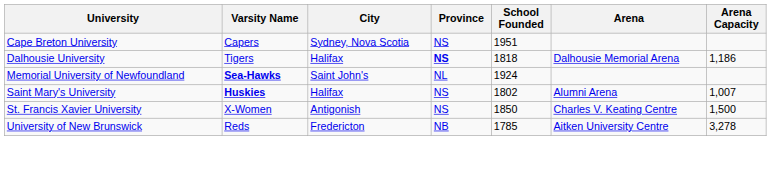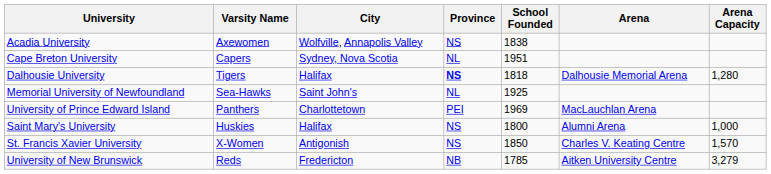+ row: Acadia University | Axewomen | Wolfville, Annapolis Valley | NS | 1838
Cape Breton University | Province: NS -> NL
Dalhousie University | Arena Capacity: 1,186 -> 1,280
Memorial University of Newfoundland | Varsity Name: bold -> normal
Memorial University of Newfoundland | School Founded: 1924 -> 1925
+ row: University of Prince Edward Island | Panthers | Charlottetown | PEI | 1969 | MacLauchlan Arena
Saint Mary's University | Varsity Name: bold -> normal
Saint Mary's University | School Founded: 1802 -> 1800
Saint Mary's University | Arena Capacity: 1,007 -> 1,000
St. Francis Xavier University | Arena Capacity: 1,500 -> 1,570
University of New Brunswick | Arena Capacity: 3,278 -> 3,279
